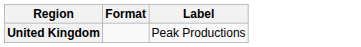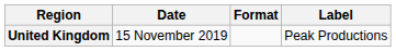+ column: Date | 15 November 2019
